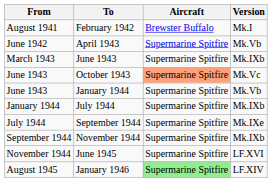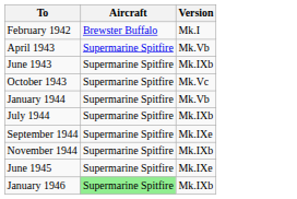- column: From | August 1941 | June 1942 | March 1943 | June 1943 | June 1943 | January 1944 | July 1944 | September 1944 | November 1944 | August 1945
October 1943 | Aircraft: lightsalmon background -> no background
June 1945 | Version: LF.XVI -> Mk.IXe
January 1946 | Version: LF.XIV -> Mk.IXb
